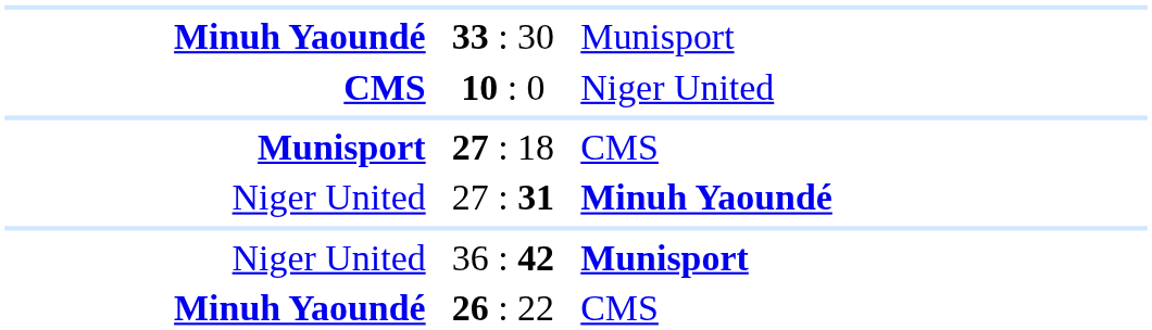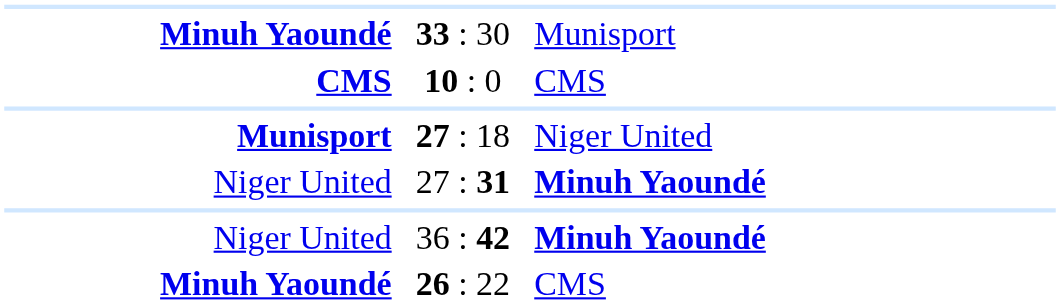10 : 0 | column 3: Niger United -> CMS
27 : 18 | column 3: CMS -> Niger United
36 : 42 | column 3: Munisport -> Minuh Yaoundé
